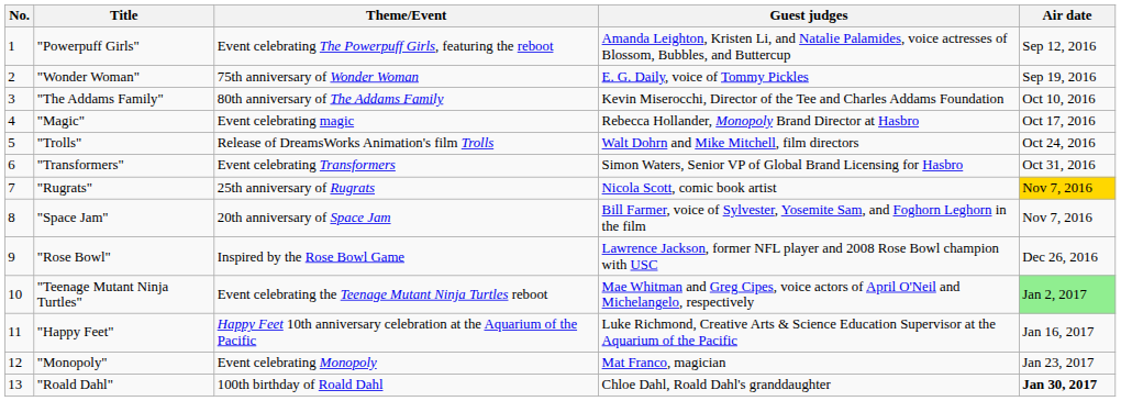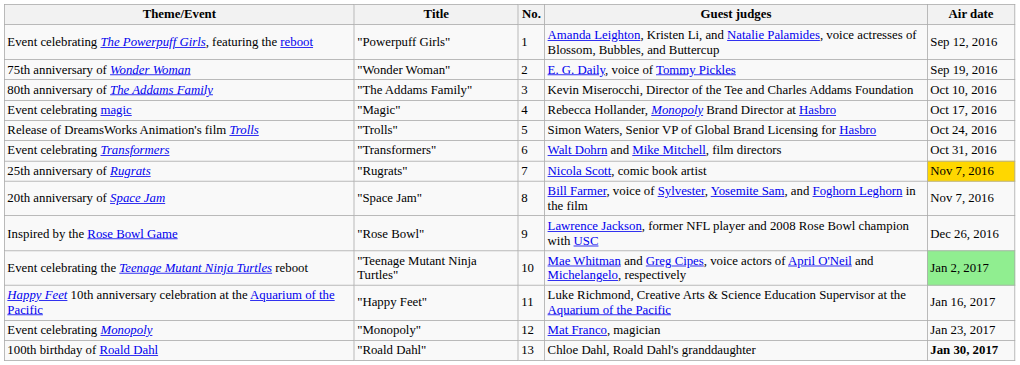columns swapped: No. <-> Theme/Event
"Trolls" | Guest judges: Walt Dohrn and Mike Mitchell, film directors -> Simon Waters, Senior VP of Global Brand Licensing for Hasbro
"Transformers" | Guest judges: Simon Waters, Senior VP of Global Brand Licensing for Hasbro -> Walt Dohrn and Mike Mitchell, film directors
